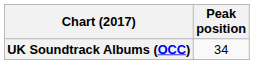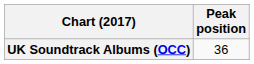UK Soundtrack Albums (OCC) | Peak position: 34 -> 36
